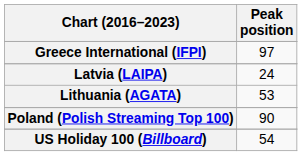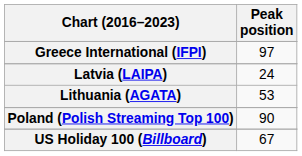US Holiday 100 (Billboard) | Peak position: 54 -> 67
